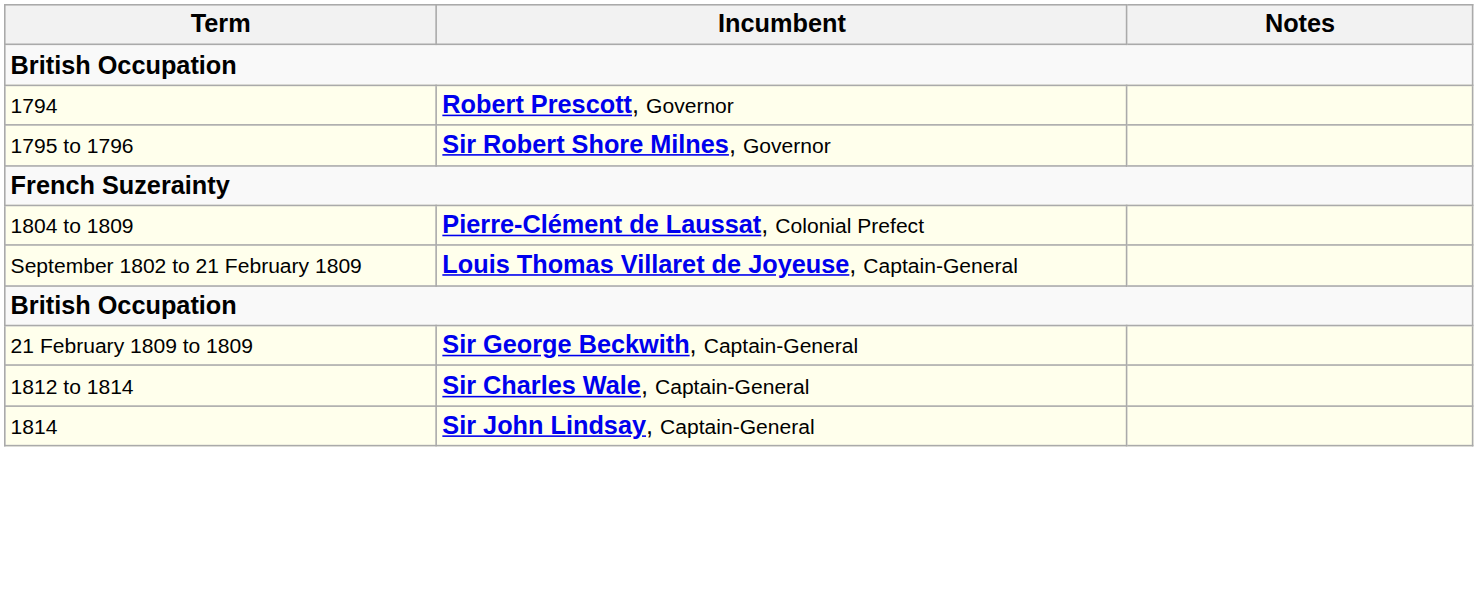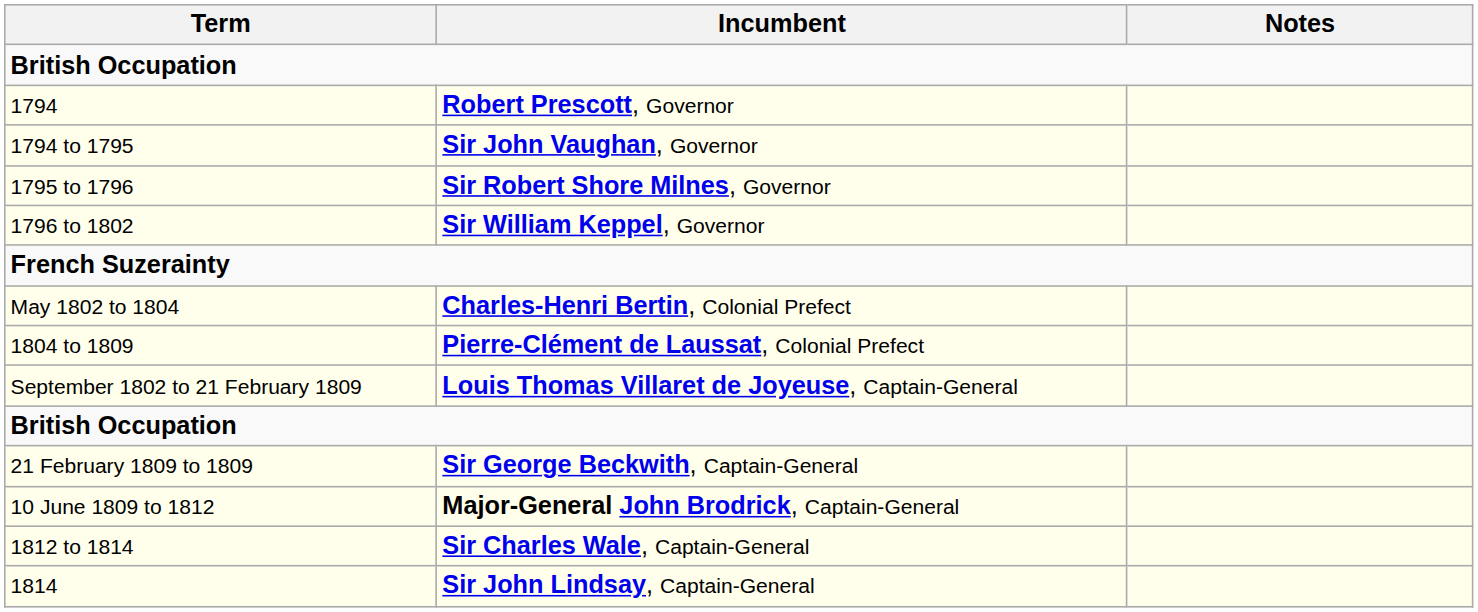+ row: 1794 to 1795 | Sir John Vaughan, Governor
+ row: 1796 to 1802 | Sir William Keppel, Governor
+ row: May 1802 to 1804 | Charles-Henri Bertin, Colonial Prefect
+ row: 10 June 1809 to 1812 | Major-General John Brodrick, Captain-General
